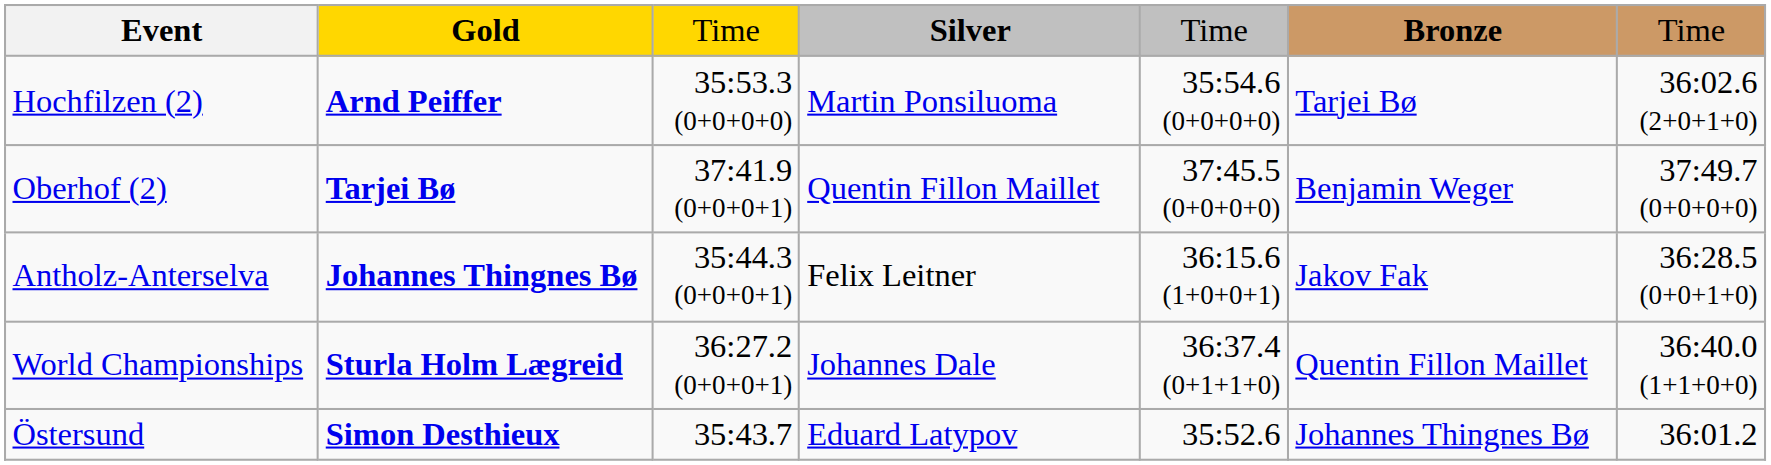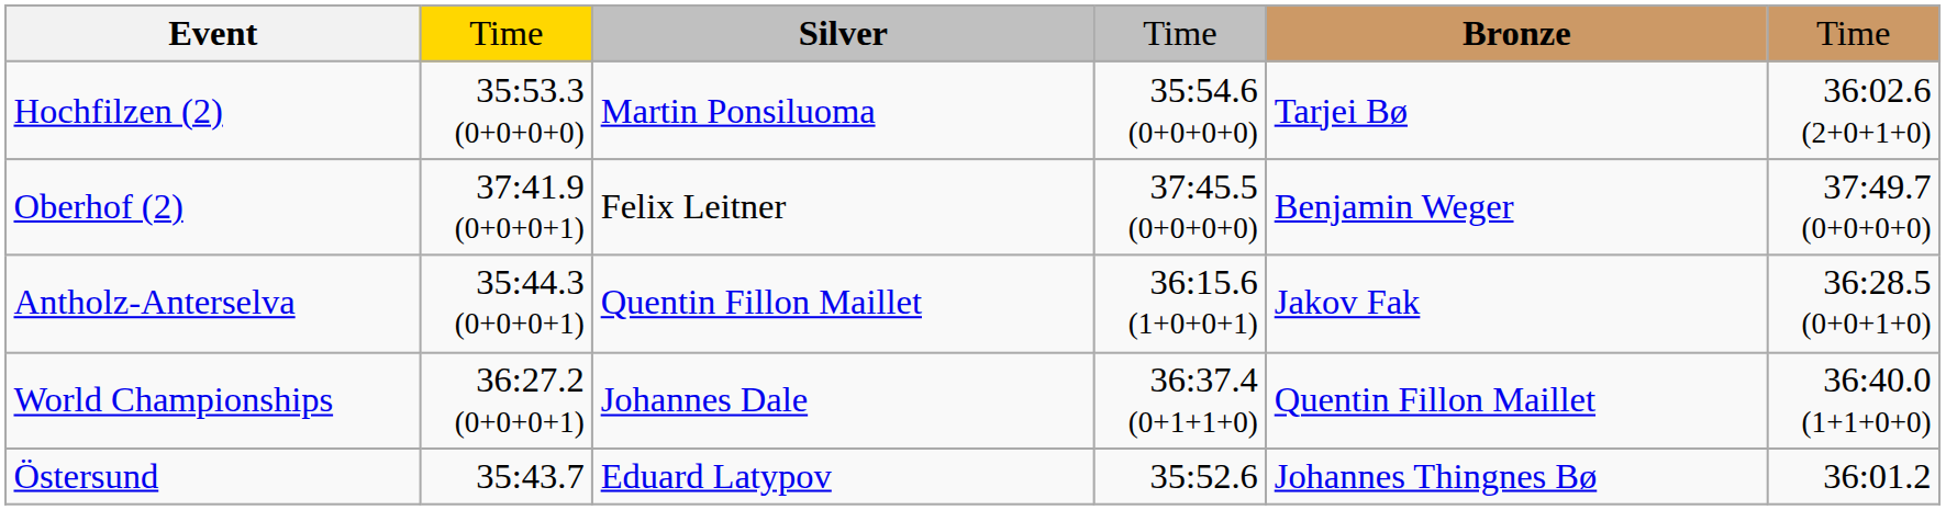- column: Gold | Arnd Peiffer | Tarjei Bø | Johannes Thingnes Bø | Sturla Holm Lægreid | Simon Desthieux
Oberhof (2) | Silver: Quentin Fillon Maillet -> Felix Leitner
Antholz-Anterselva | Silver: Felix Leitner -> Quentin Fillon Maillet
